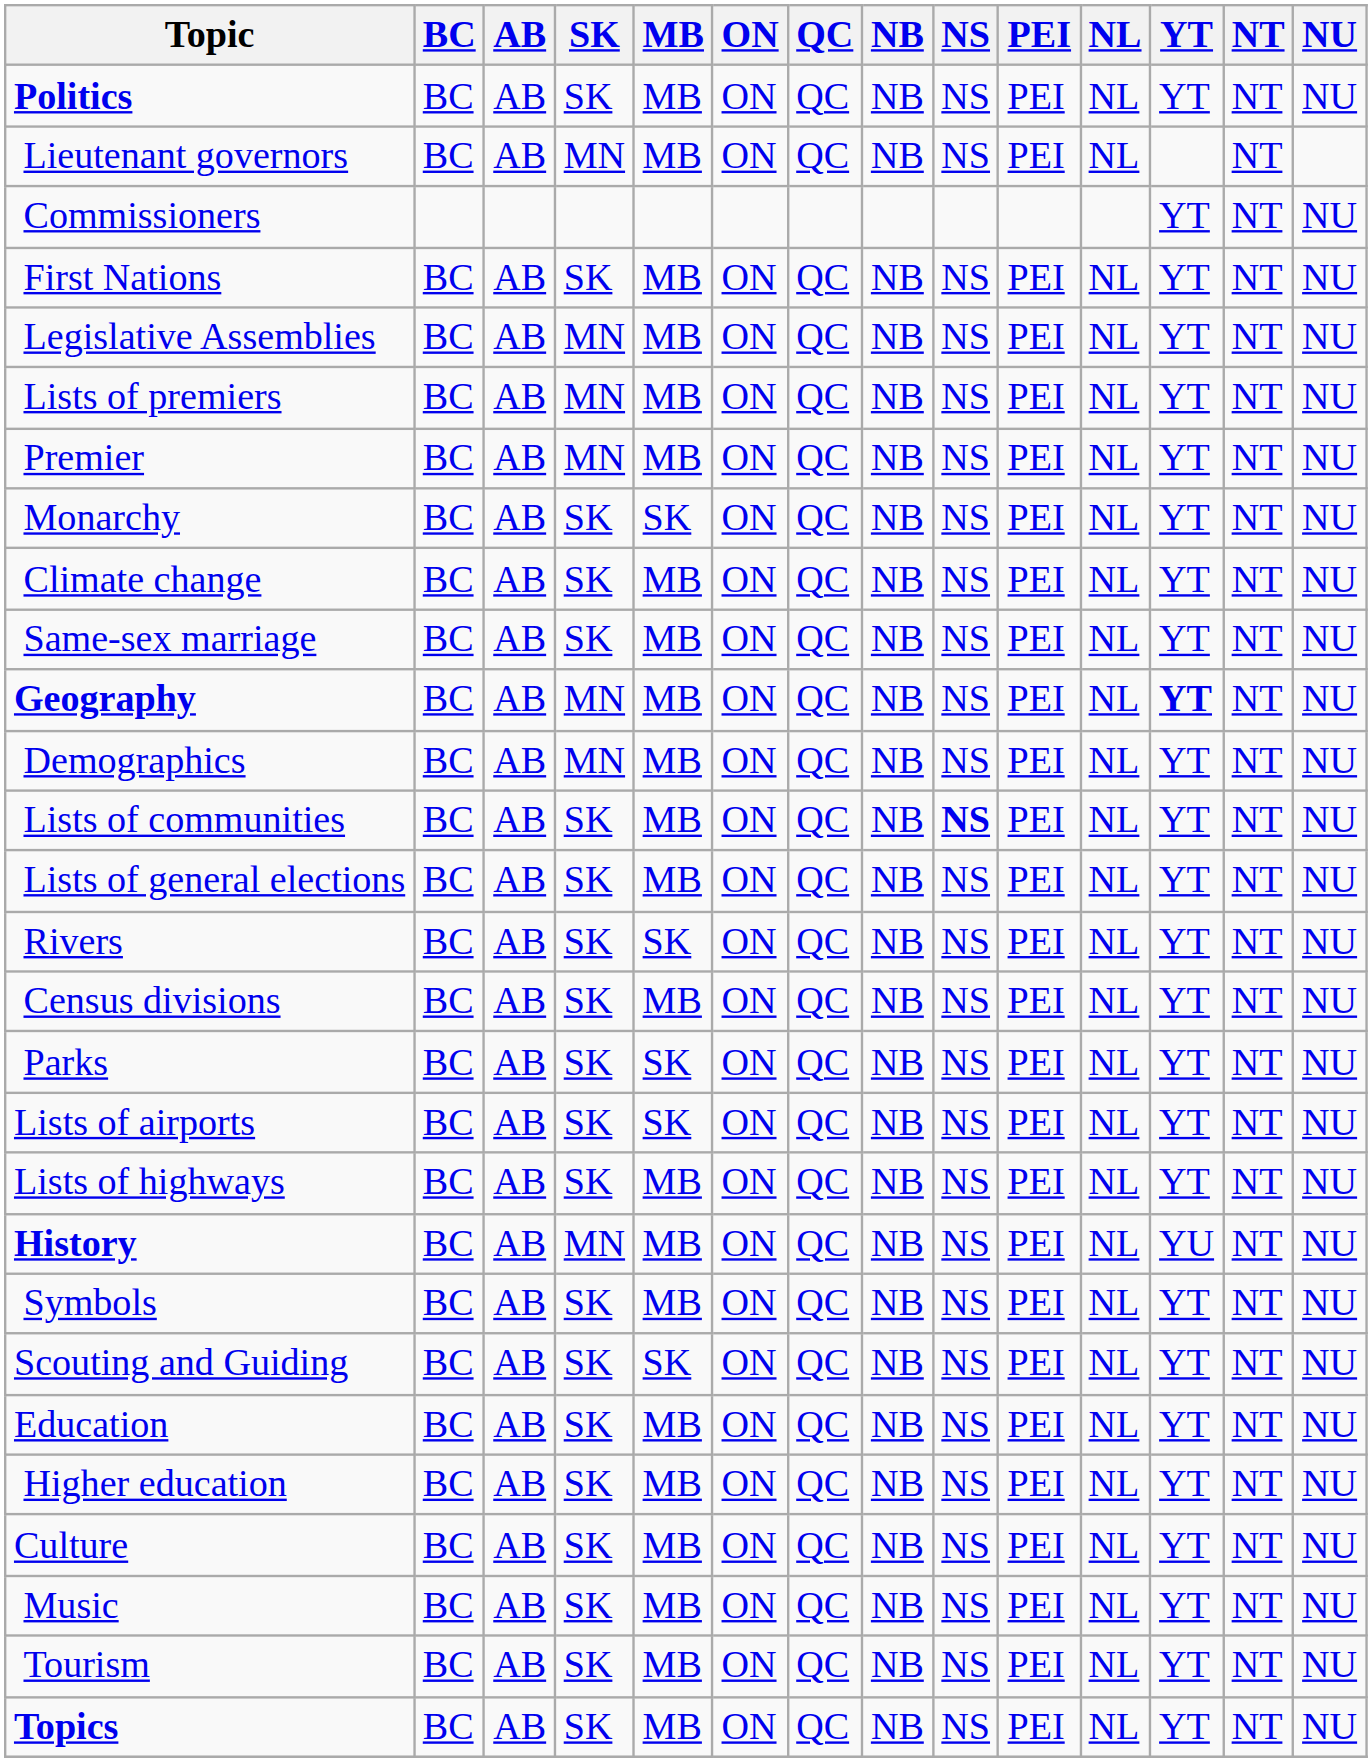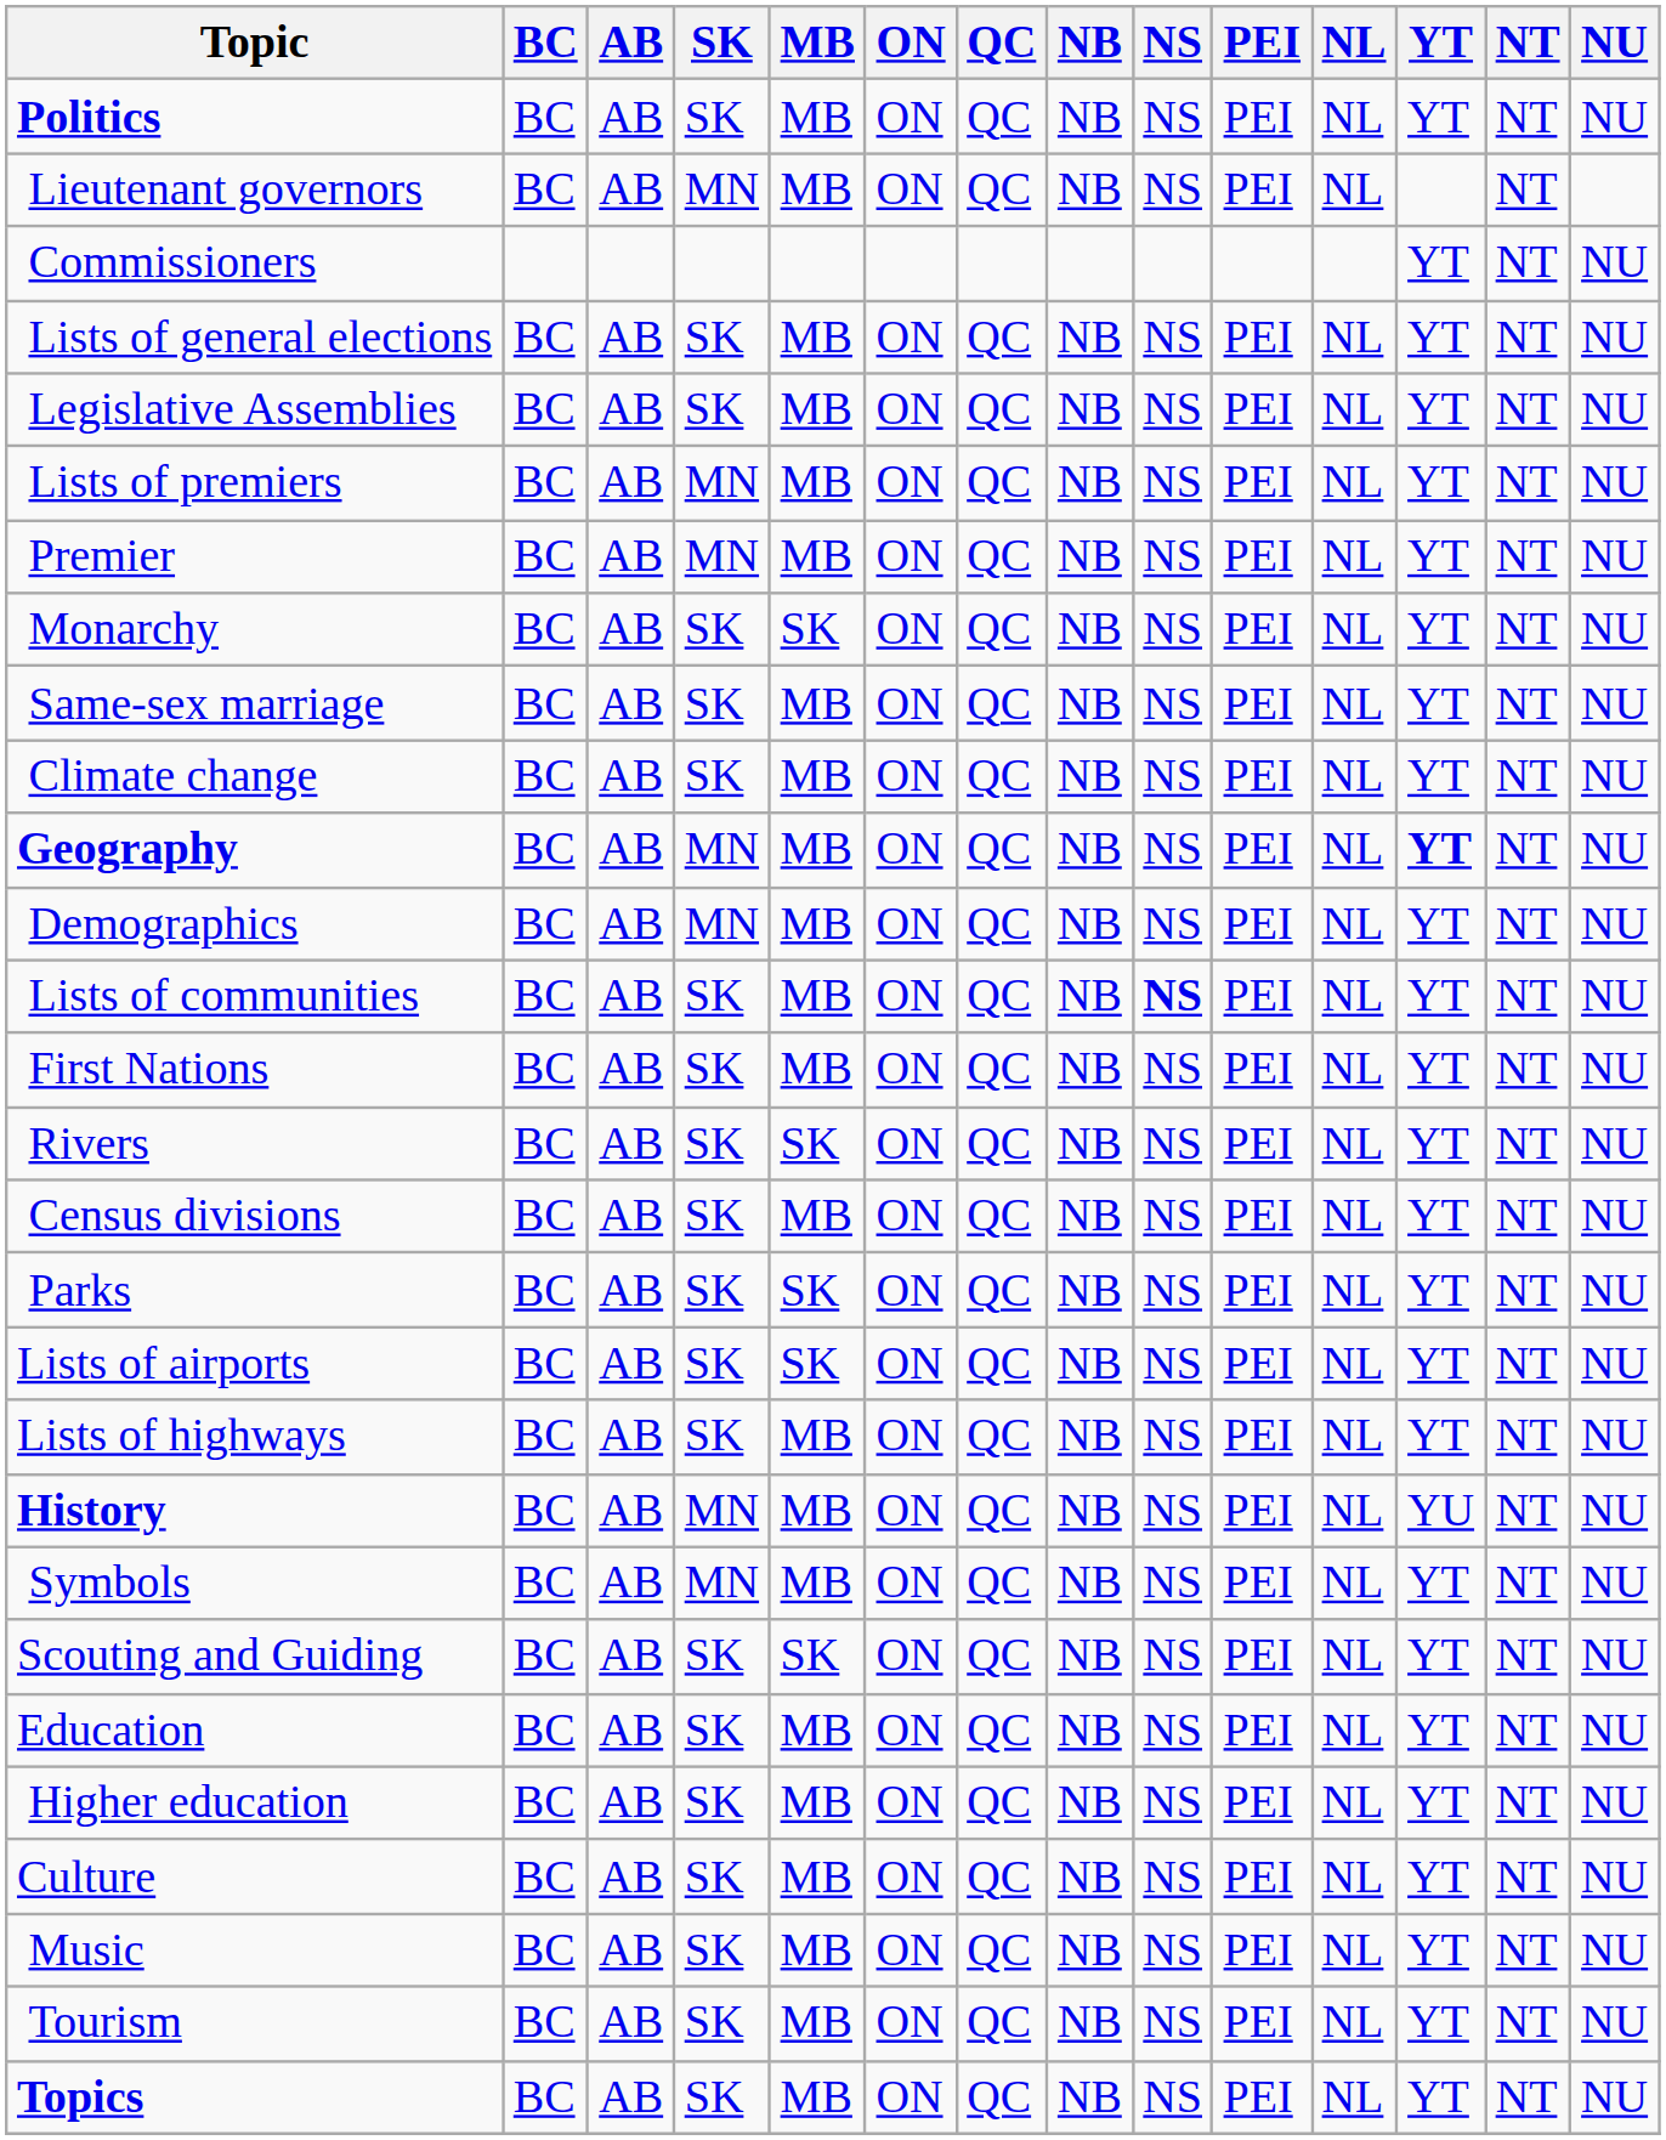rows swapped: Lists of general elections <-> First Nations
Legislative Assemblies | SK: MN -> SK
rows swapped: Same-sex marriage <-> Climate change
Symbols | SK: SK -> MN
